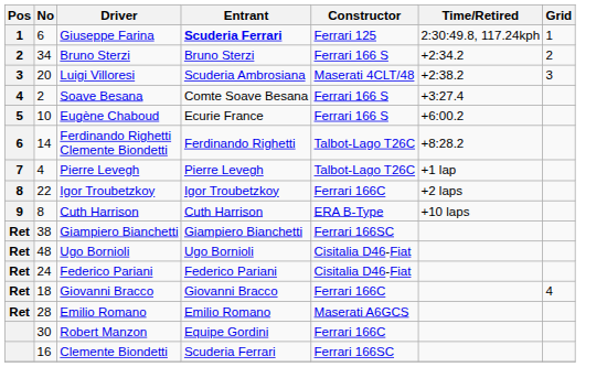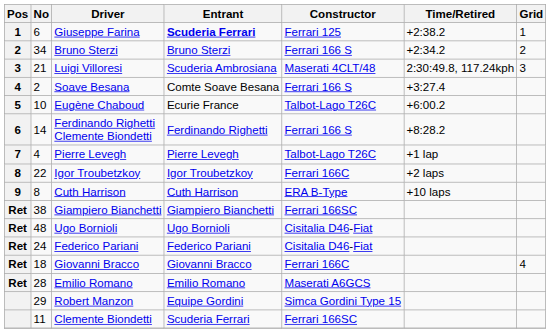Giuseppe Farina | Time/Retired: 2:30:49.8, 117.24kph -> +2:38.2
Luigi Villoresi | No: 20 -> 21
Luigi Villoresi | Time/Retired: +2:38.2 -> 2:30:49.8, 117.24kph
Eugène Chaboud | Constructor: Ferrari 166 S -> Talbot-Lago T26C
Ferdinando Righetti Clemente Biondetti | Constructor: Talbot-Lago T26C -> Ferrari 166 S
Robert Manzon | No: 30 -> 29
Robert Manzon | Constructor: Ferrari 166C -> Simca Gordini Type 15
Clemente Biondetti | No: 16 -> 11
